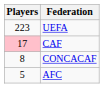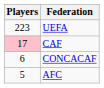CONCACAF | Players: 8 -> 6
